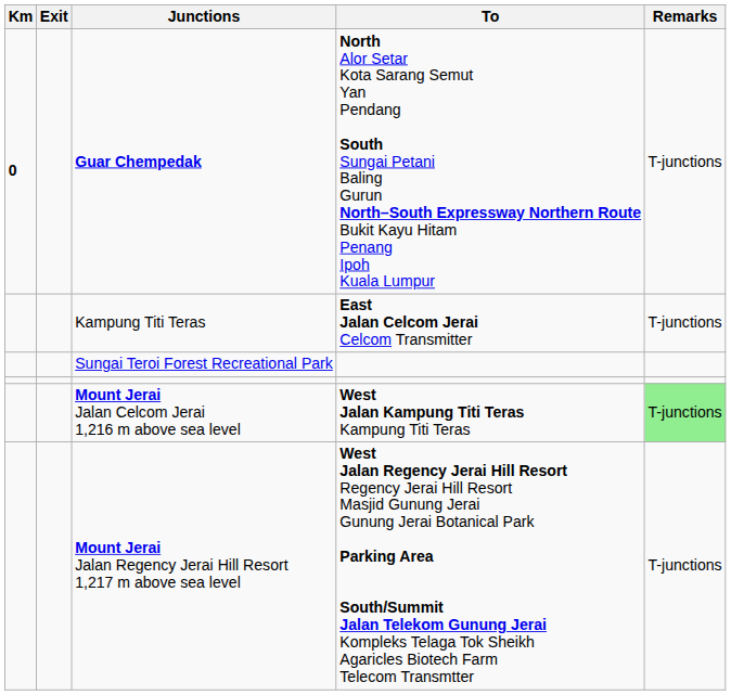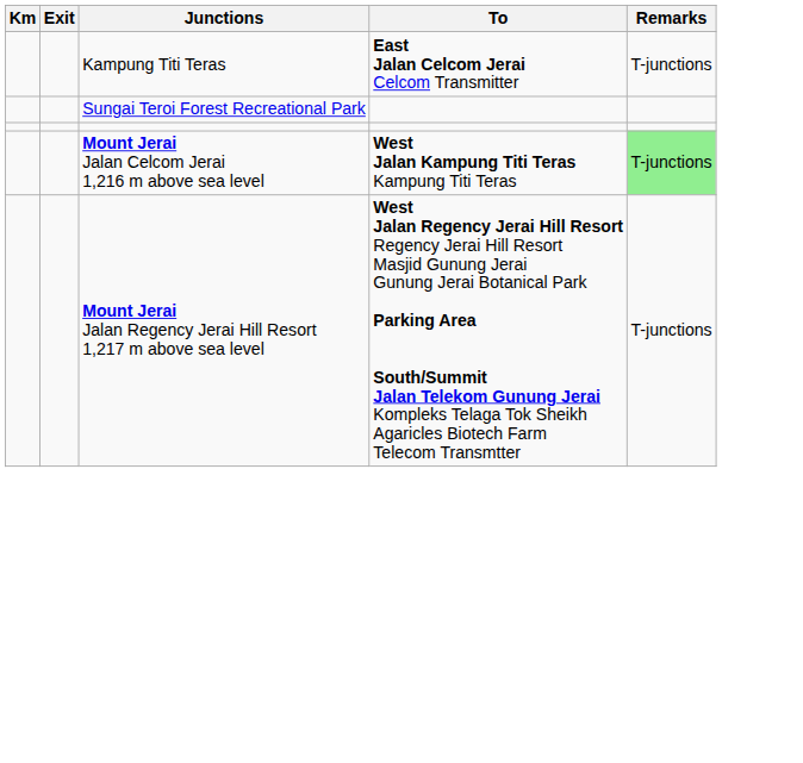- row: 0 | Guar Chempedak | North Alor Setar Kota Sarang Semut Yan Pendang South Sungai Petani Baling Gurun North–South Expressway Northern Route Bukit Kayu Hitam Penang Ipoh Kuala Lumpur | T-junctions
